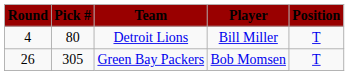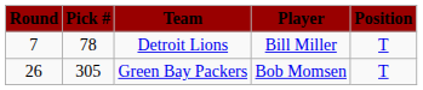Detroit Lions | Round: 4 -> 7
Detroit Lions | Pick #: 80 -> 78
